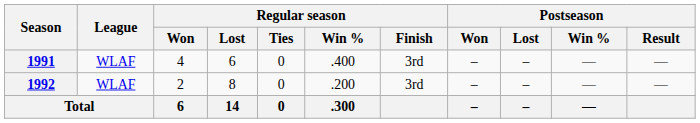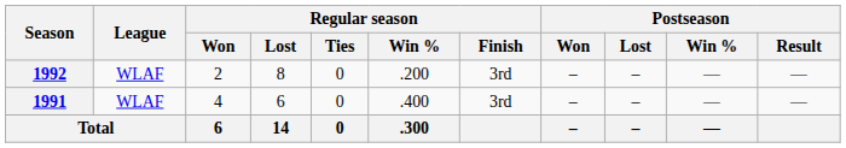rows swapped: 1991 <-> 1992
